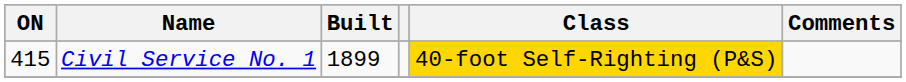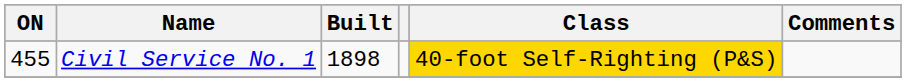Civil Service No. 1 | ON: 415 -> 455
Civil Service No. 1 | Built: 1899 -> 1898
